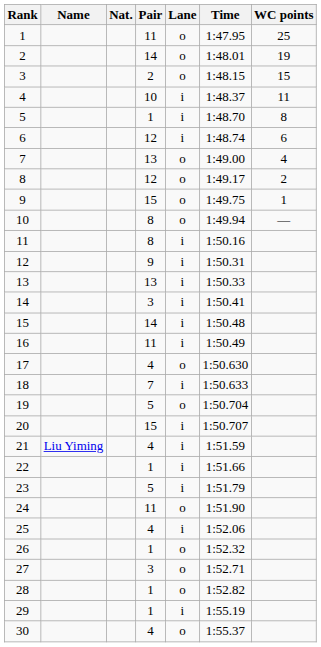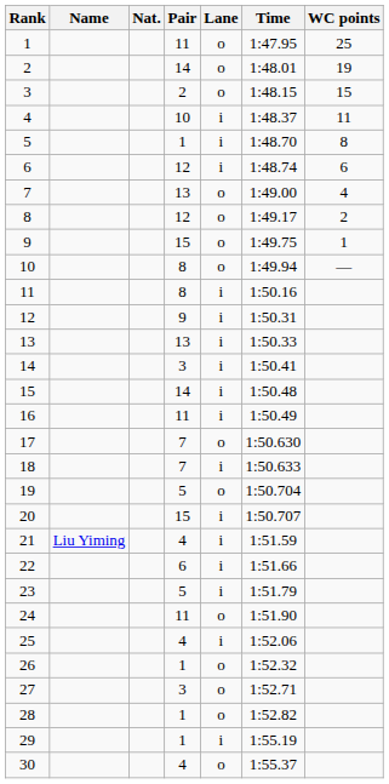17 | Pair: 4 -> 7
22 | Pair: 1 -> 6
